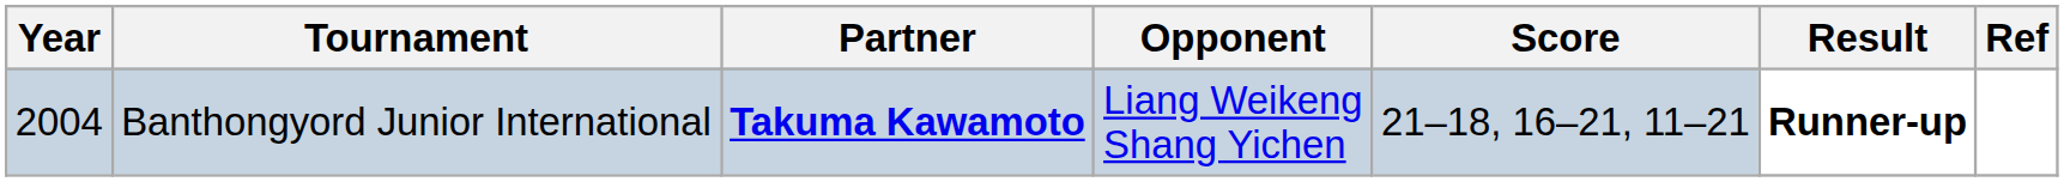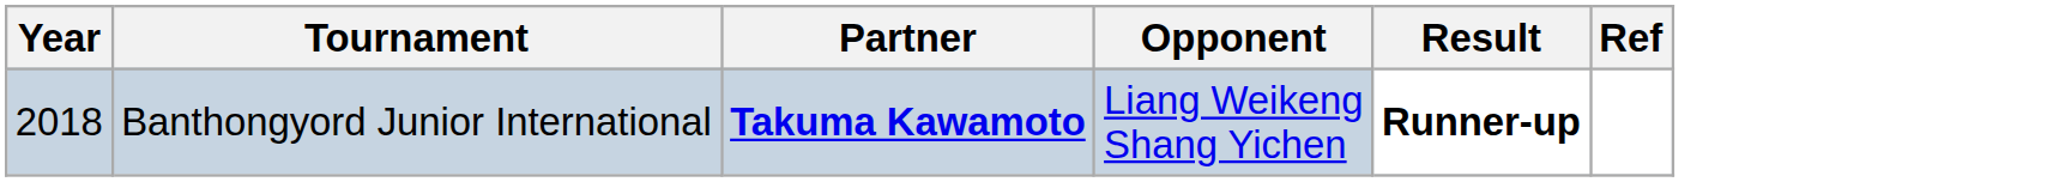- column: Score | 21–18, 16–21, 11–21
Banthongyord Junior International | Year: 2004 -> 2018
